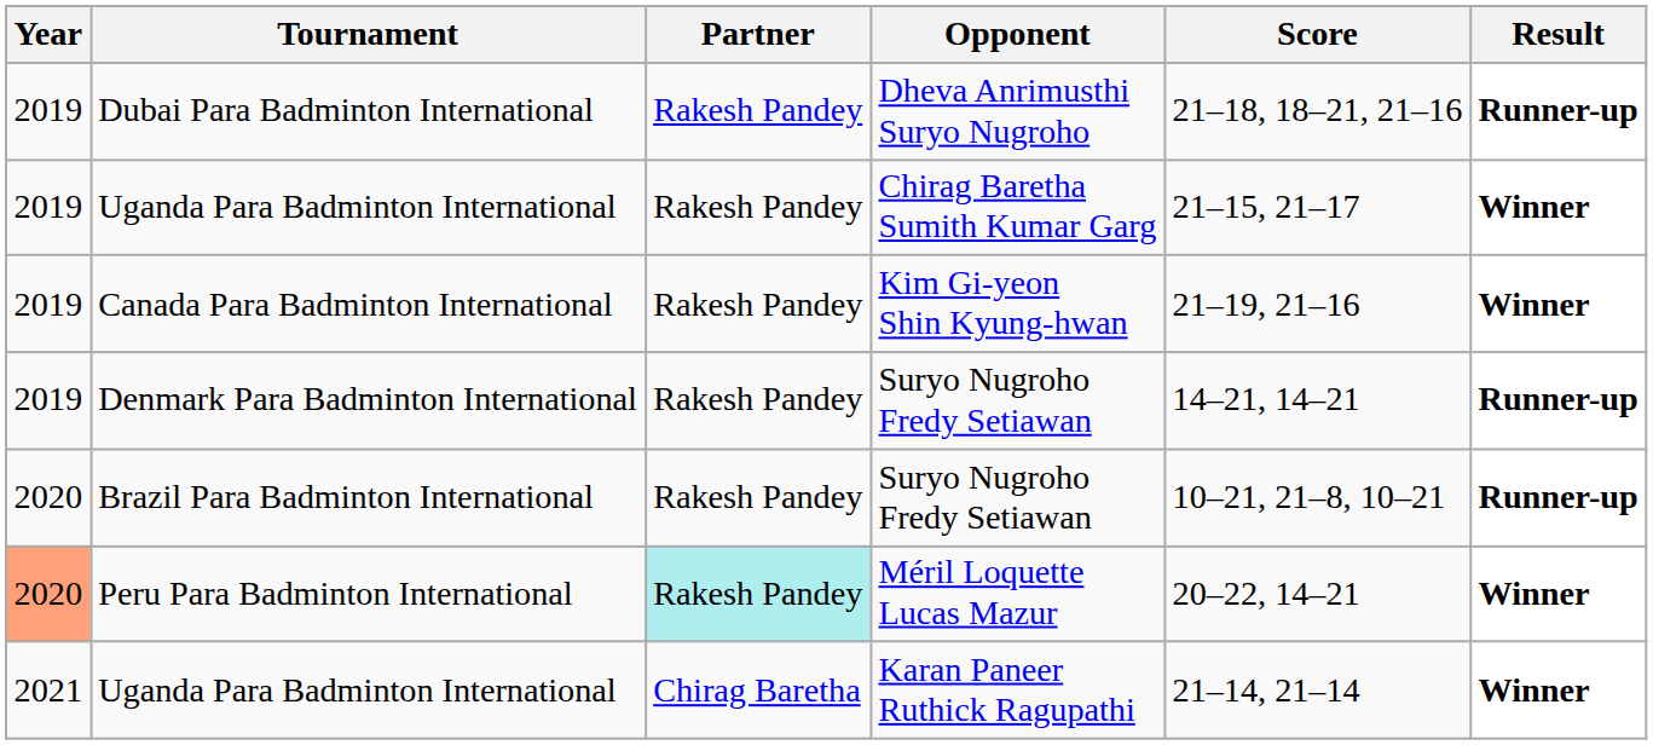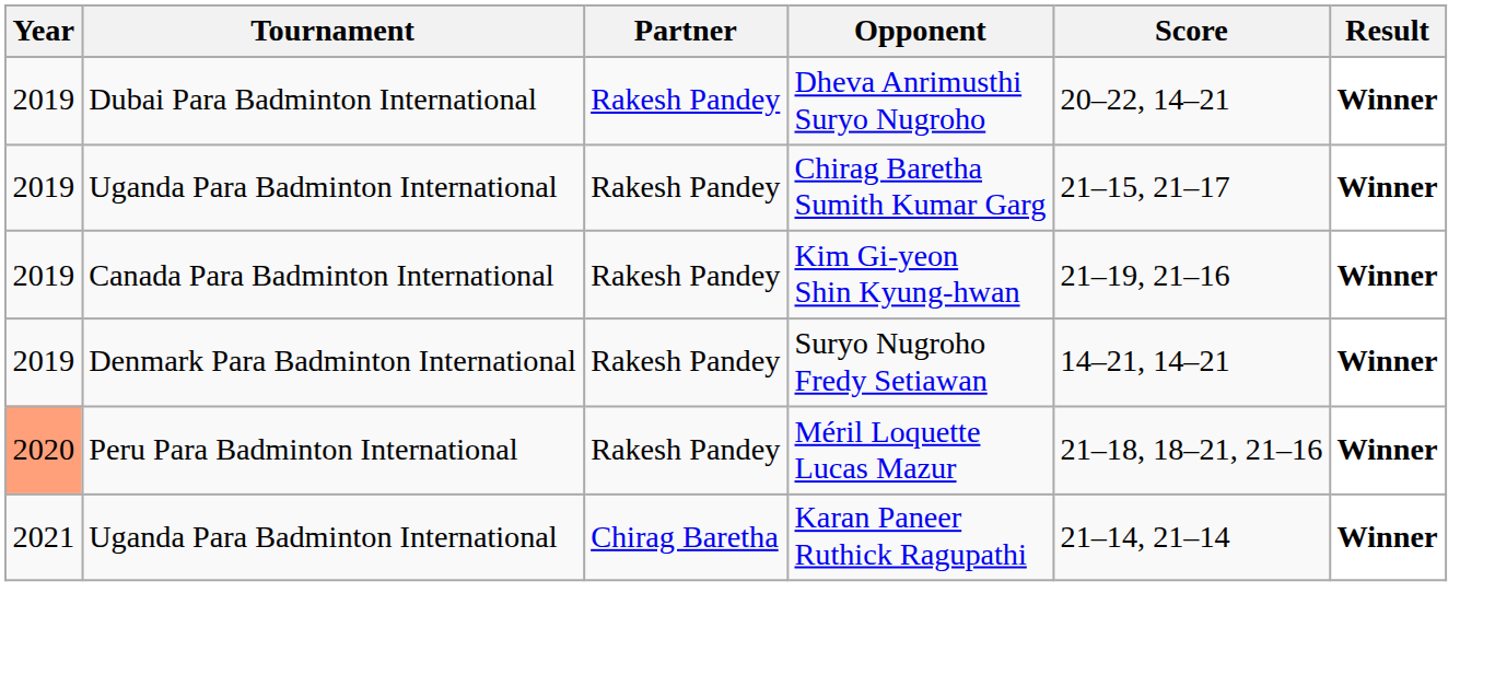Dubai Para Badminton International | Score: 21–18, 18–21, 21–16 -> 20–22, 14–21
Dubai Para Badminton International | Result: Runner-up -> Winner
Denmark Para Badminton International | Result: Runner-up -> Winner
- row: 2020 | Brazil Para Badminton International | Rakesh Pandey | Suryo Nugroho Fredy Setiawan | 10–21, 21–8, 10–21 | Runner-up
Peru Para Badminton International | Partner: paleturquoise background -> no background
Peru Para Badminton International | Score: 20–22, 14–21 -> 21–18, 18–21, 21–16
